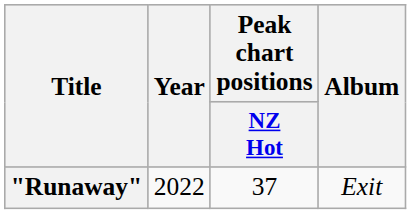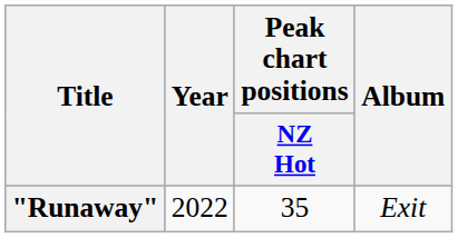"Runaway" | Peak chart positions / NZ Hot: 37 -> 35
